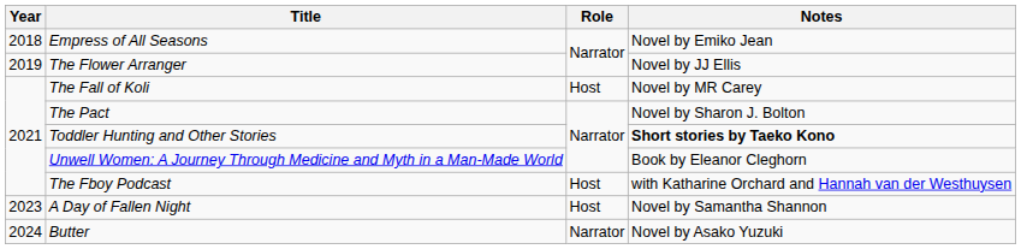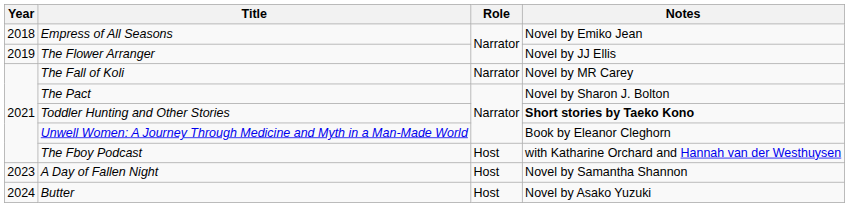The Fall of Koli | Role: Host -> Narrator
Butter | Role: Narrator -> Host
